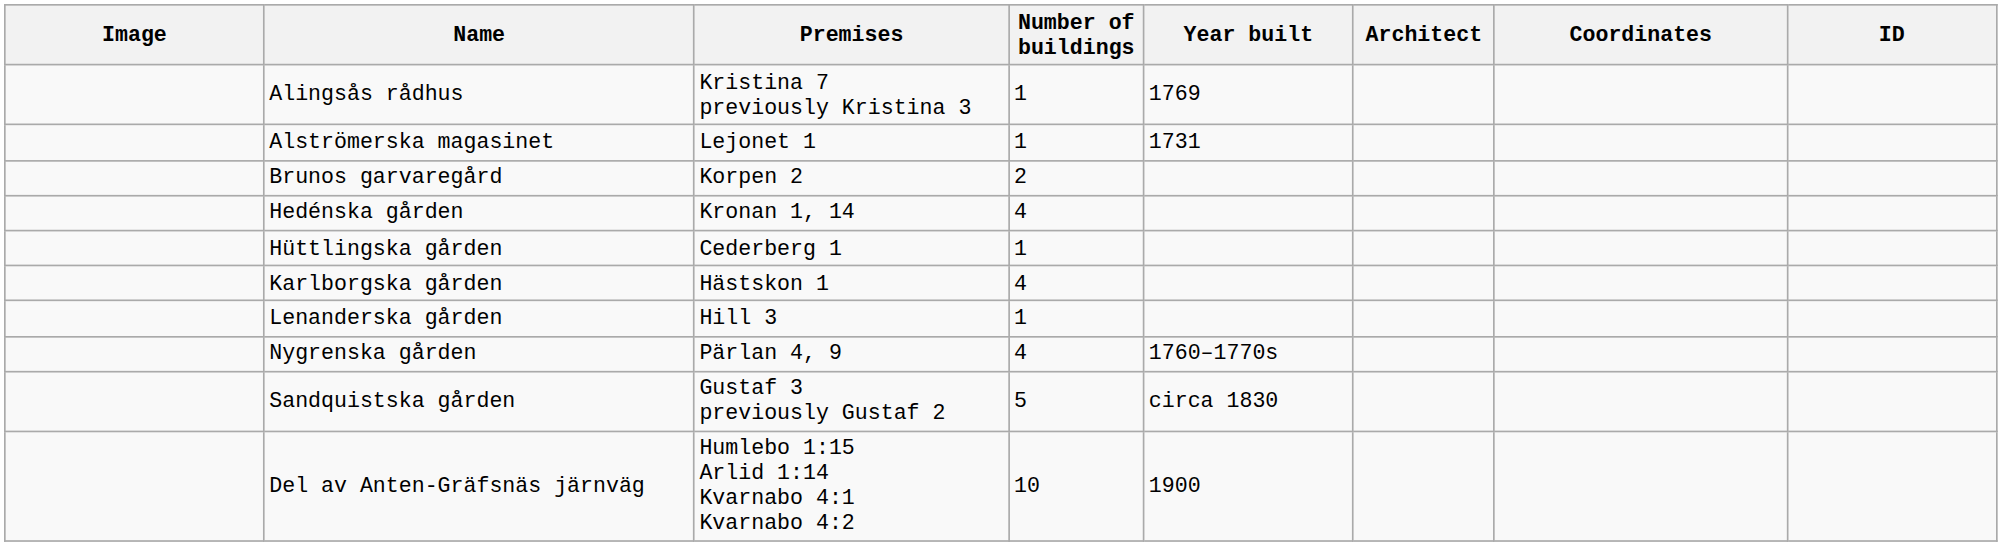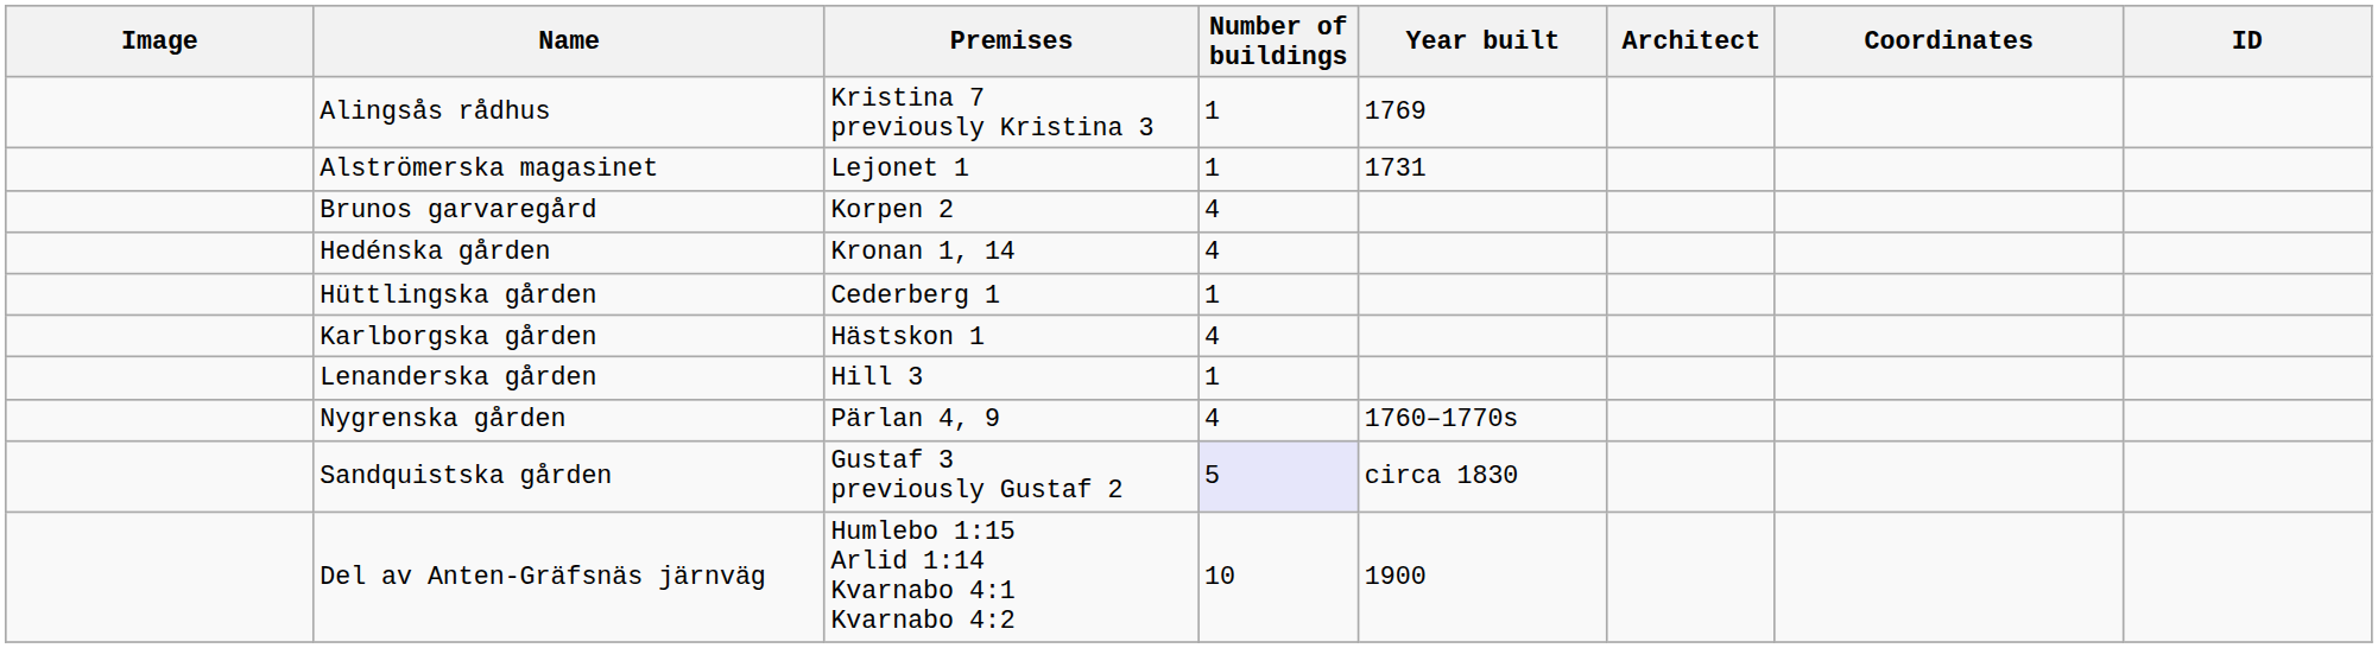Brunos garvaregård | Number of buildings: 2 -> 4
Sandquistska gården | Number of buildings: no background -> lavender background
